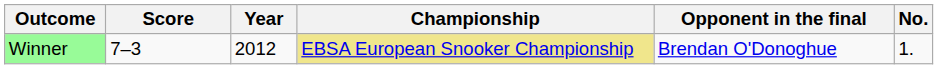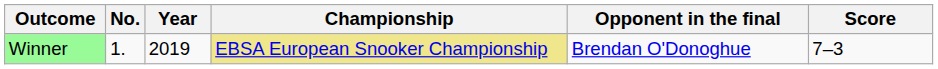columns swapped: No. <-> Score
Winner | Year: 2012 -> 2019
